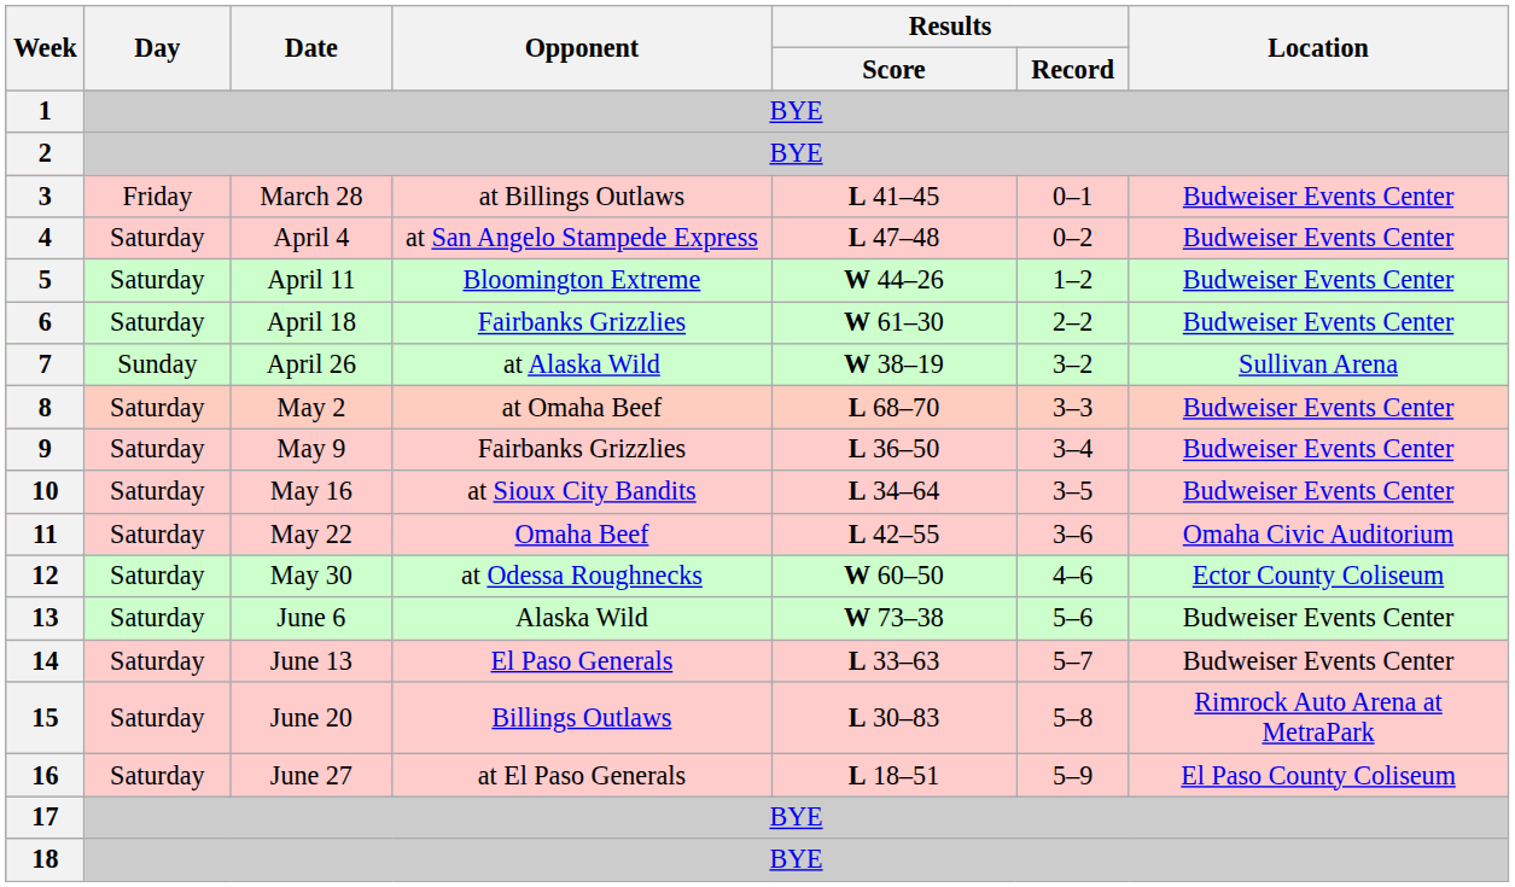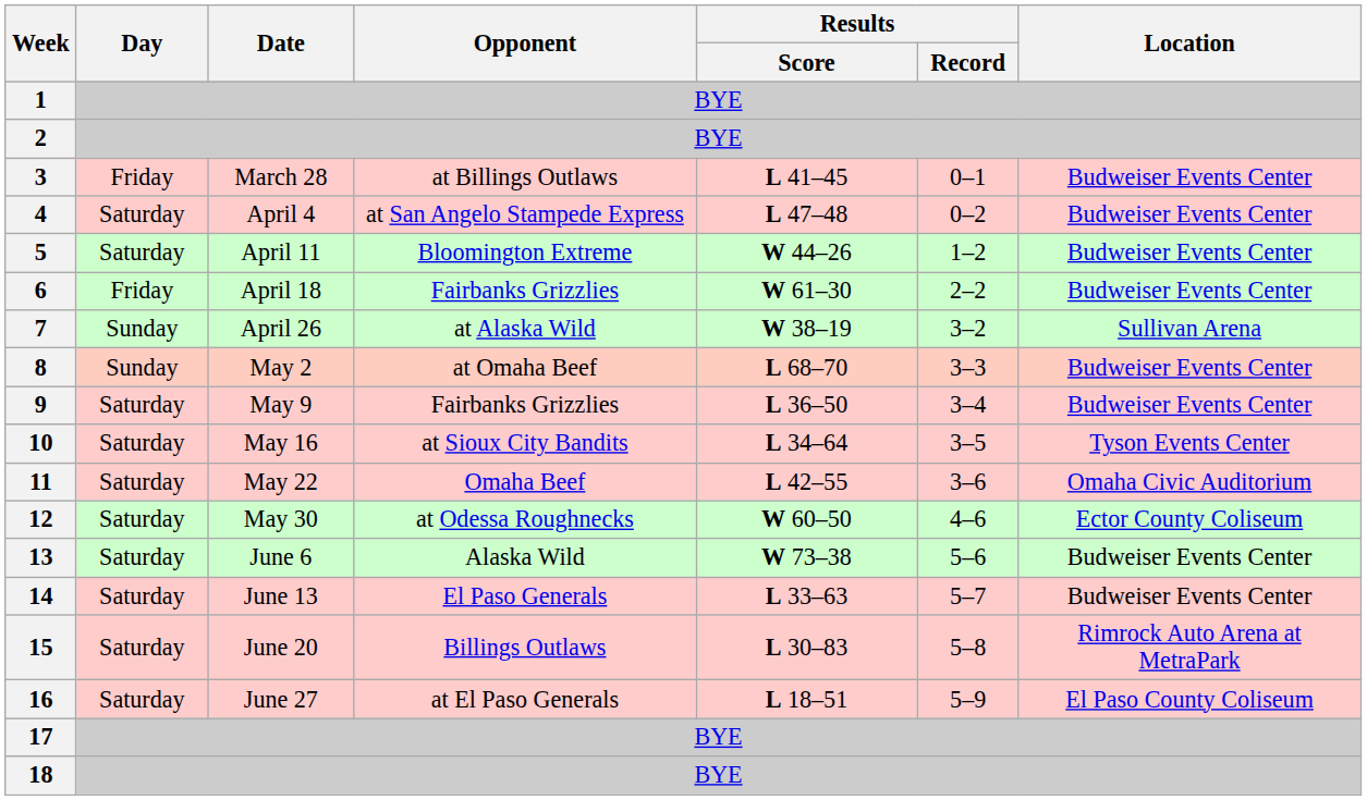6 | Day: Saturday -> Friday
8 | Day: Saturday -> Sunday
10 | Location: Budweiser Events Center -> Tyson Events Center
